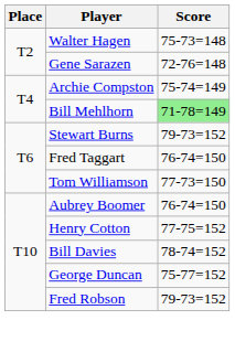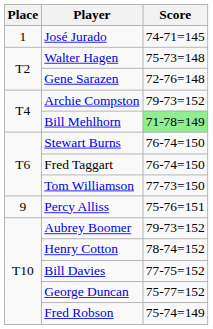+ row: 1 | José Jurado | 74-71=145
Archie Compston | Score: 75-74=149 -> 79-73=152
Stewart Burns | Score: 79-73=152 -> 76-74=150
+ row: 9 | Percy Alliss | 75-76=151
Aubrey Boomer | Score: 76-74=150 -> 79-73=152
Henry Cotton | Score: 77-75=152 -> 78-74=152
Bill Davies | Score: 78-74=152 -> 77-75=152
Fred Robson | Score: 79-73=152 -> 75-74=149
